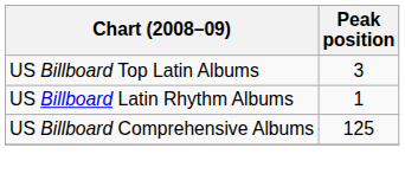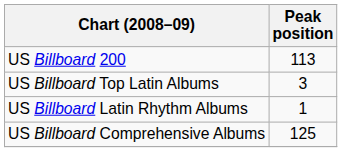+ row: US Billboard 200 | 113
